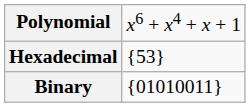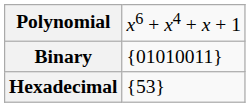rows swapped: Binary <-> Hexadecimal
